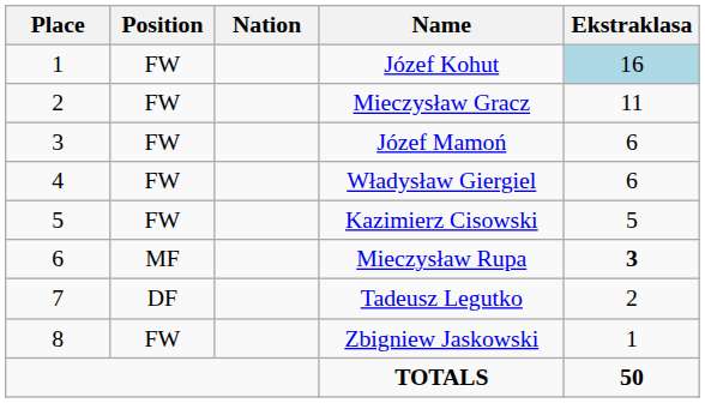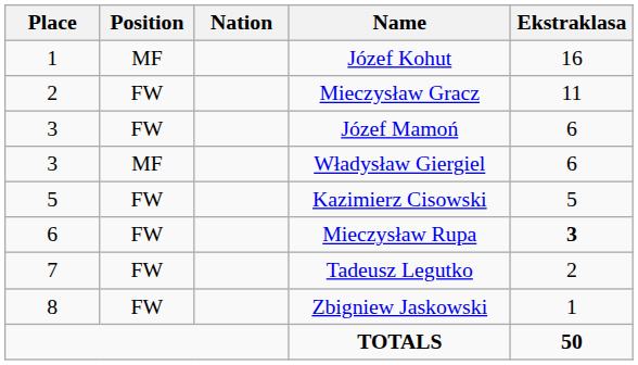Józef Kohut | Position: FW -> MF
Józef Kohut | Ekstraklasa: lightblue background -> no background
Władysław Giergiel | Place: 4 -> 3
Władysław Giergiel | Position: FW -> MF
Mieczysław Rupa | Position: MF -> FW
Tadeusz Legutko | Position: DF -> FW
